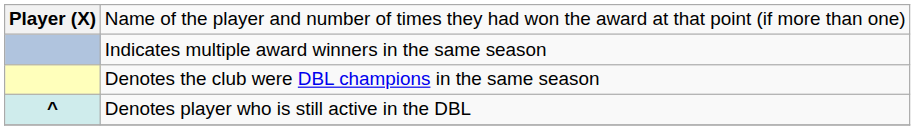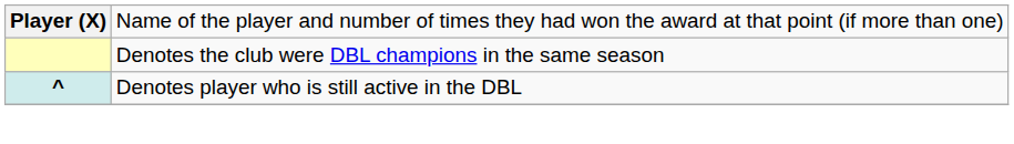- row: Indicates multiple award winners in the same season
